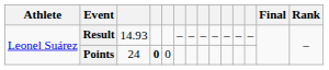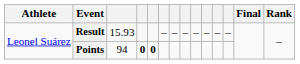Result | column 3: 14.93 -> 15.93
Points | column 3: 24 -> 94
Points | column 5: normal -> bold
